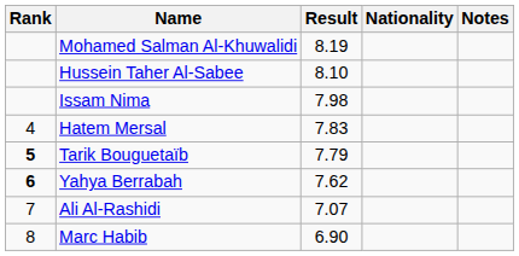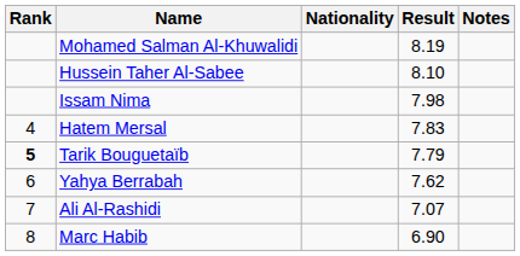columns swapped: Nationality <-> Result
Yahya Berrabah | Rank: bold -> normal
